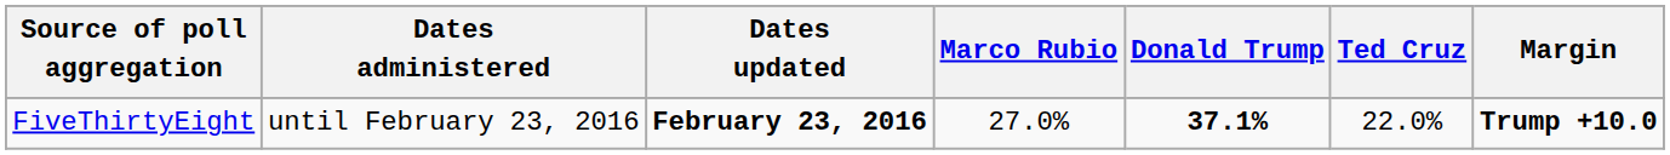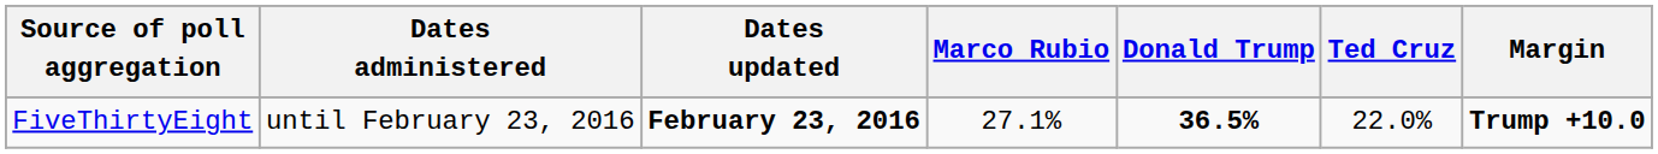FiveThirtyEight | Marco Rubio: 27.0% -> 27.1%
FiveThirtyEight | Donald Trump: 37.1% -> 36.5%
